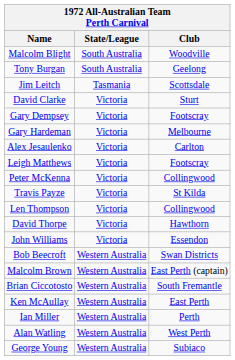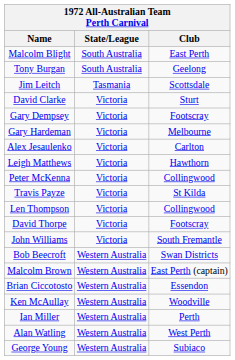Malcolm Blight | Club: Woodville -> East Perth
Leigh Matthews | Club: Footscray -> Hawthorn
David Thorpe | Club: Hawthorn -> Footscray
John Williams | Club: Essendon -> South Fremantle
Brian Ciccotosto | Club: South Fremantle -> Essendon
Ken McAullay | Club: East Perth -> Woodville
